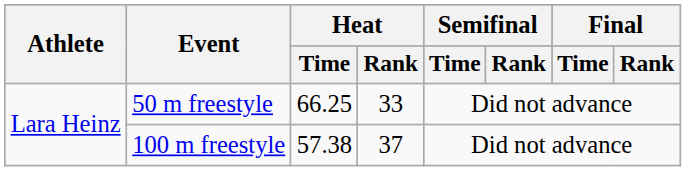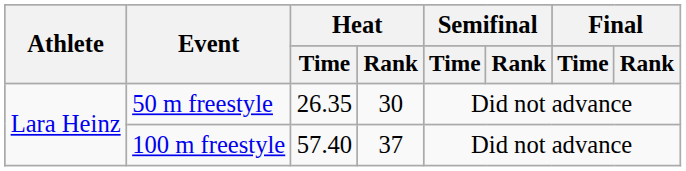50 m freestyle | Heat / Time: 66.25 -> 26.35
50 m freestyle | Heat / Rank: 33 -> 30
100 m freestyle | Heat / Time: 57.38 -> 57.40
